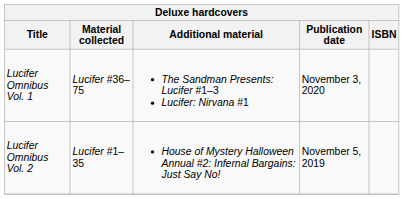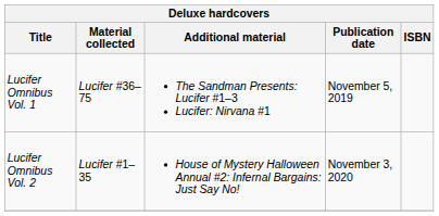Lucifer Omnibus Vol. 1 | Publication date: November 3, 2020 -> November 5, 2019
Lucifer Omnibus Vol. 2 | Publication date: November 5, 2019 -> November 3, 2020
